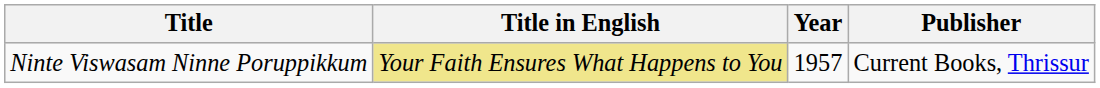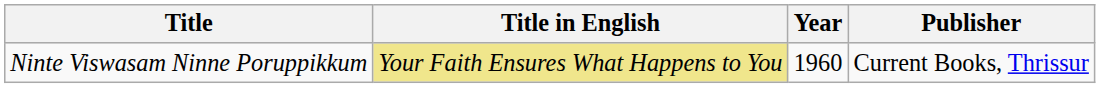Ninte Viswasam Ninne Poruppikkum | Year: 1957 -> 1960
